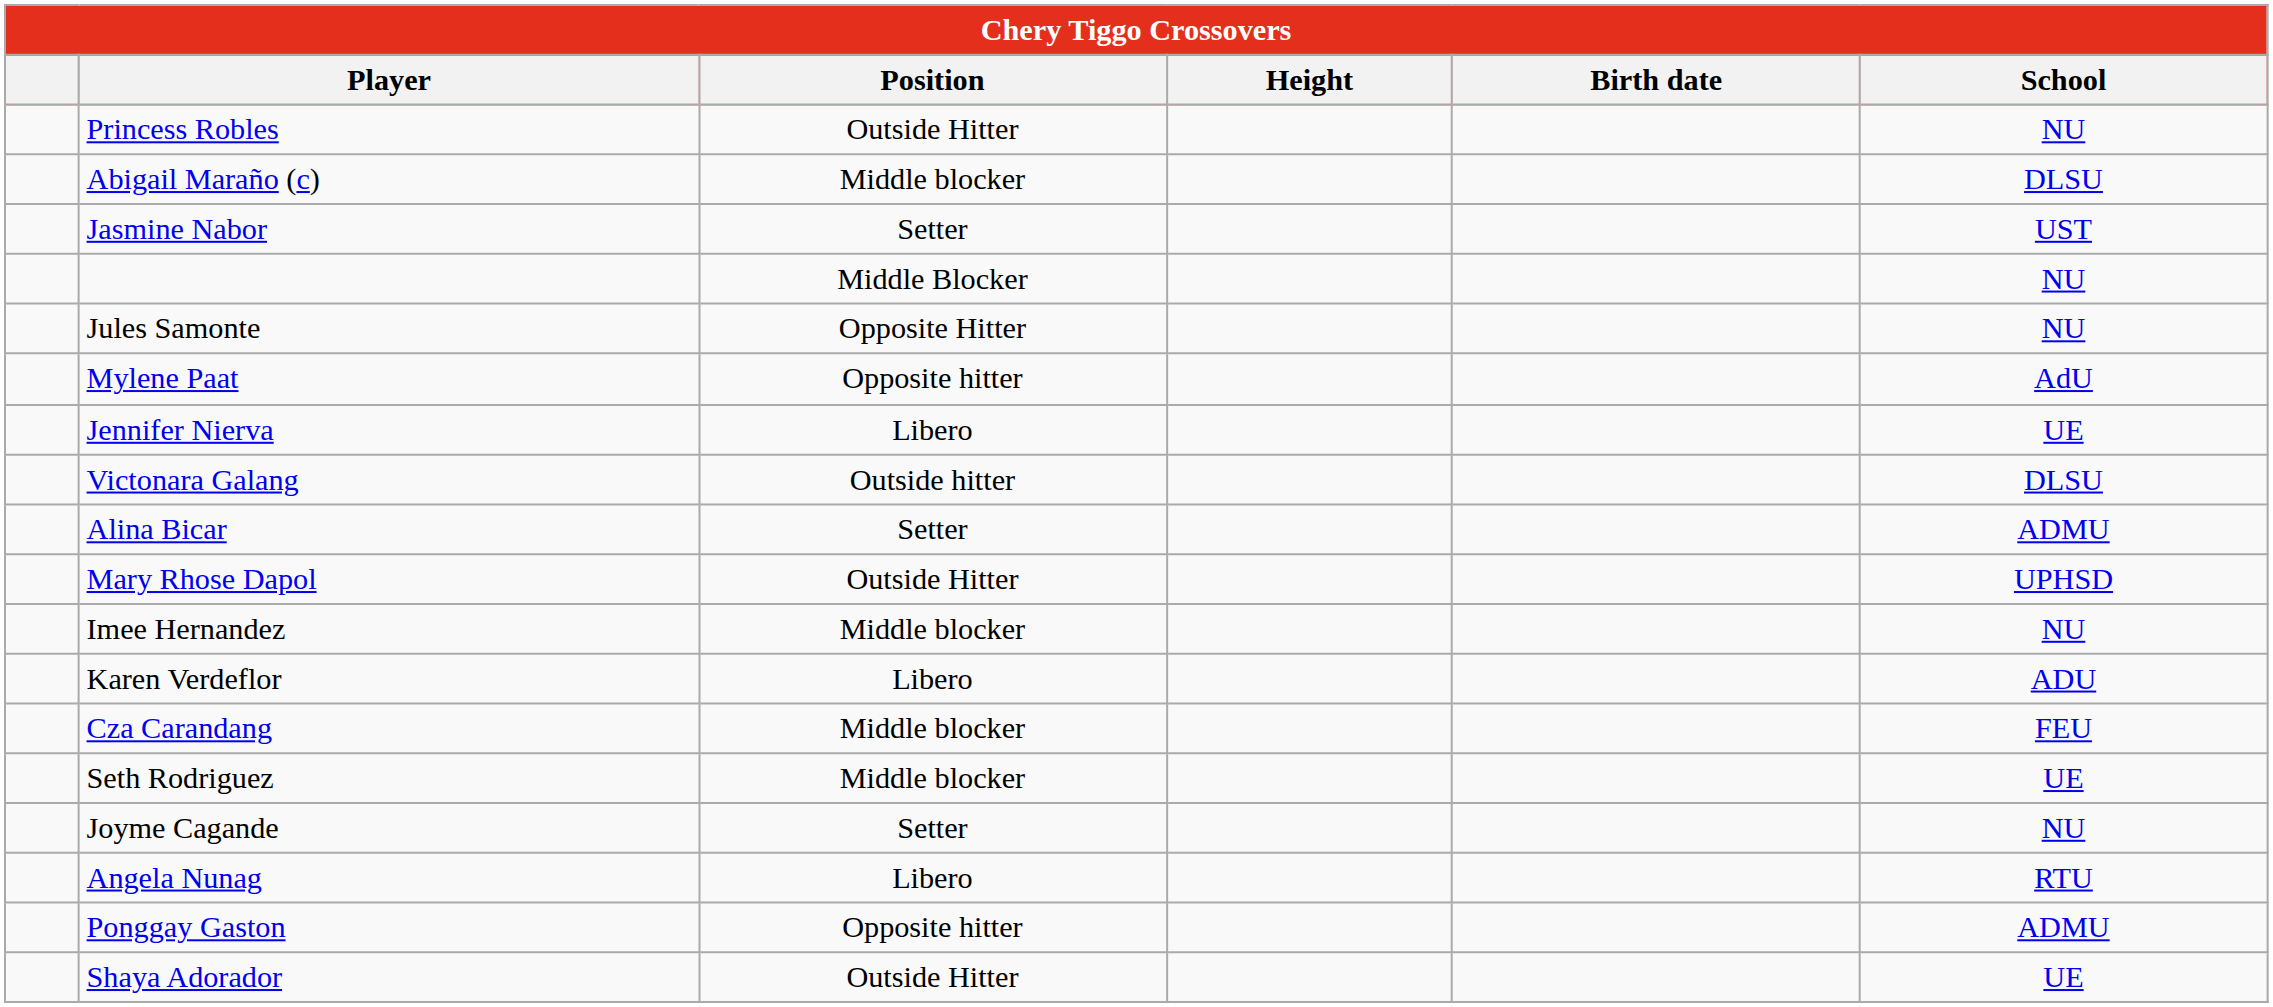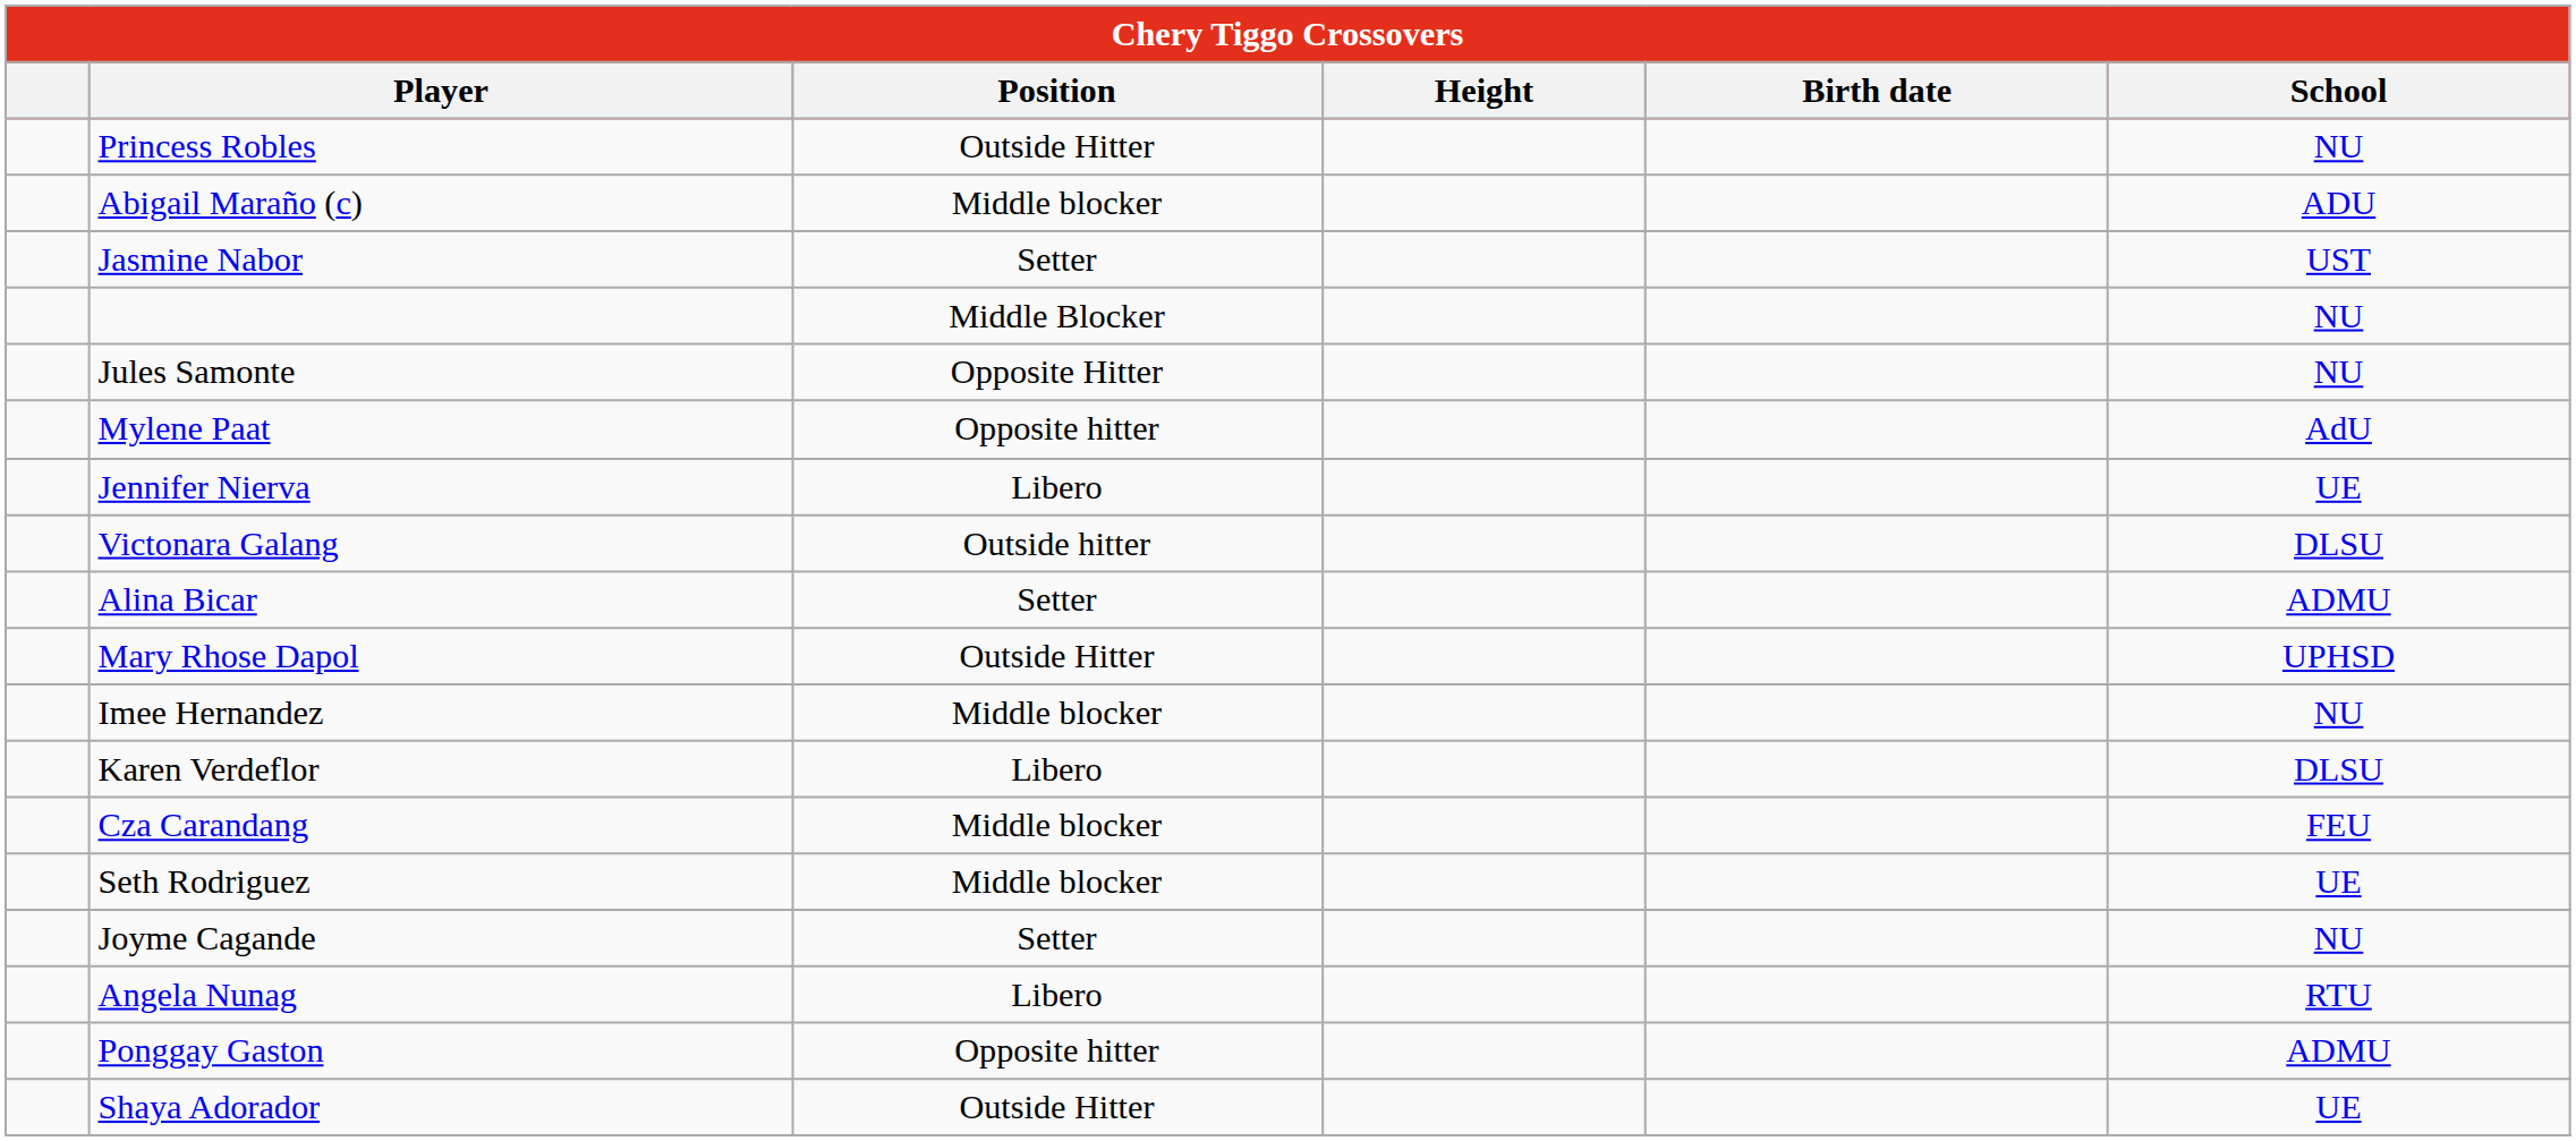Abigail Maraño (c) | School: DLSU -> ADU
Karen Verdeflor | School: ADU -> DLSU
